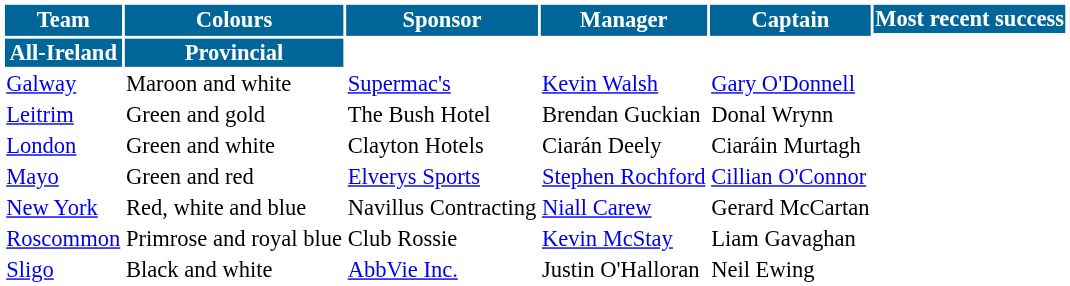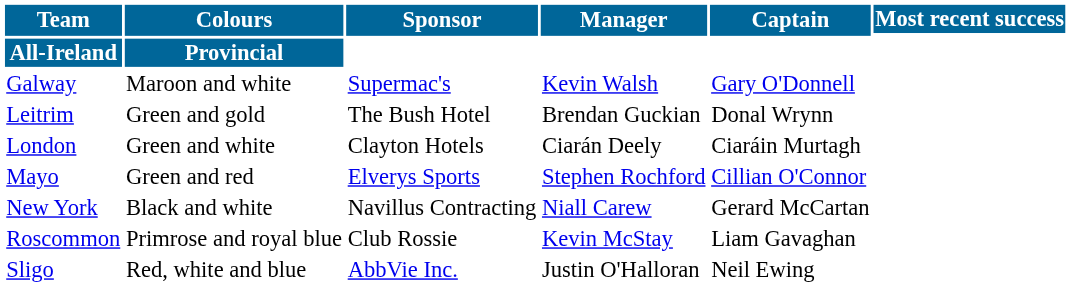New York | Colours: Red, white and blue -> Black and white
Sligo | Colours: Black and white -> Red, white and blue
